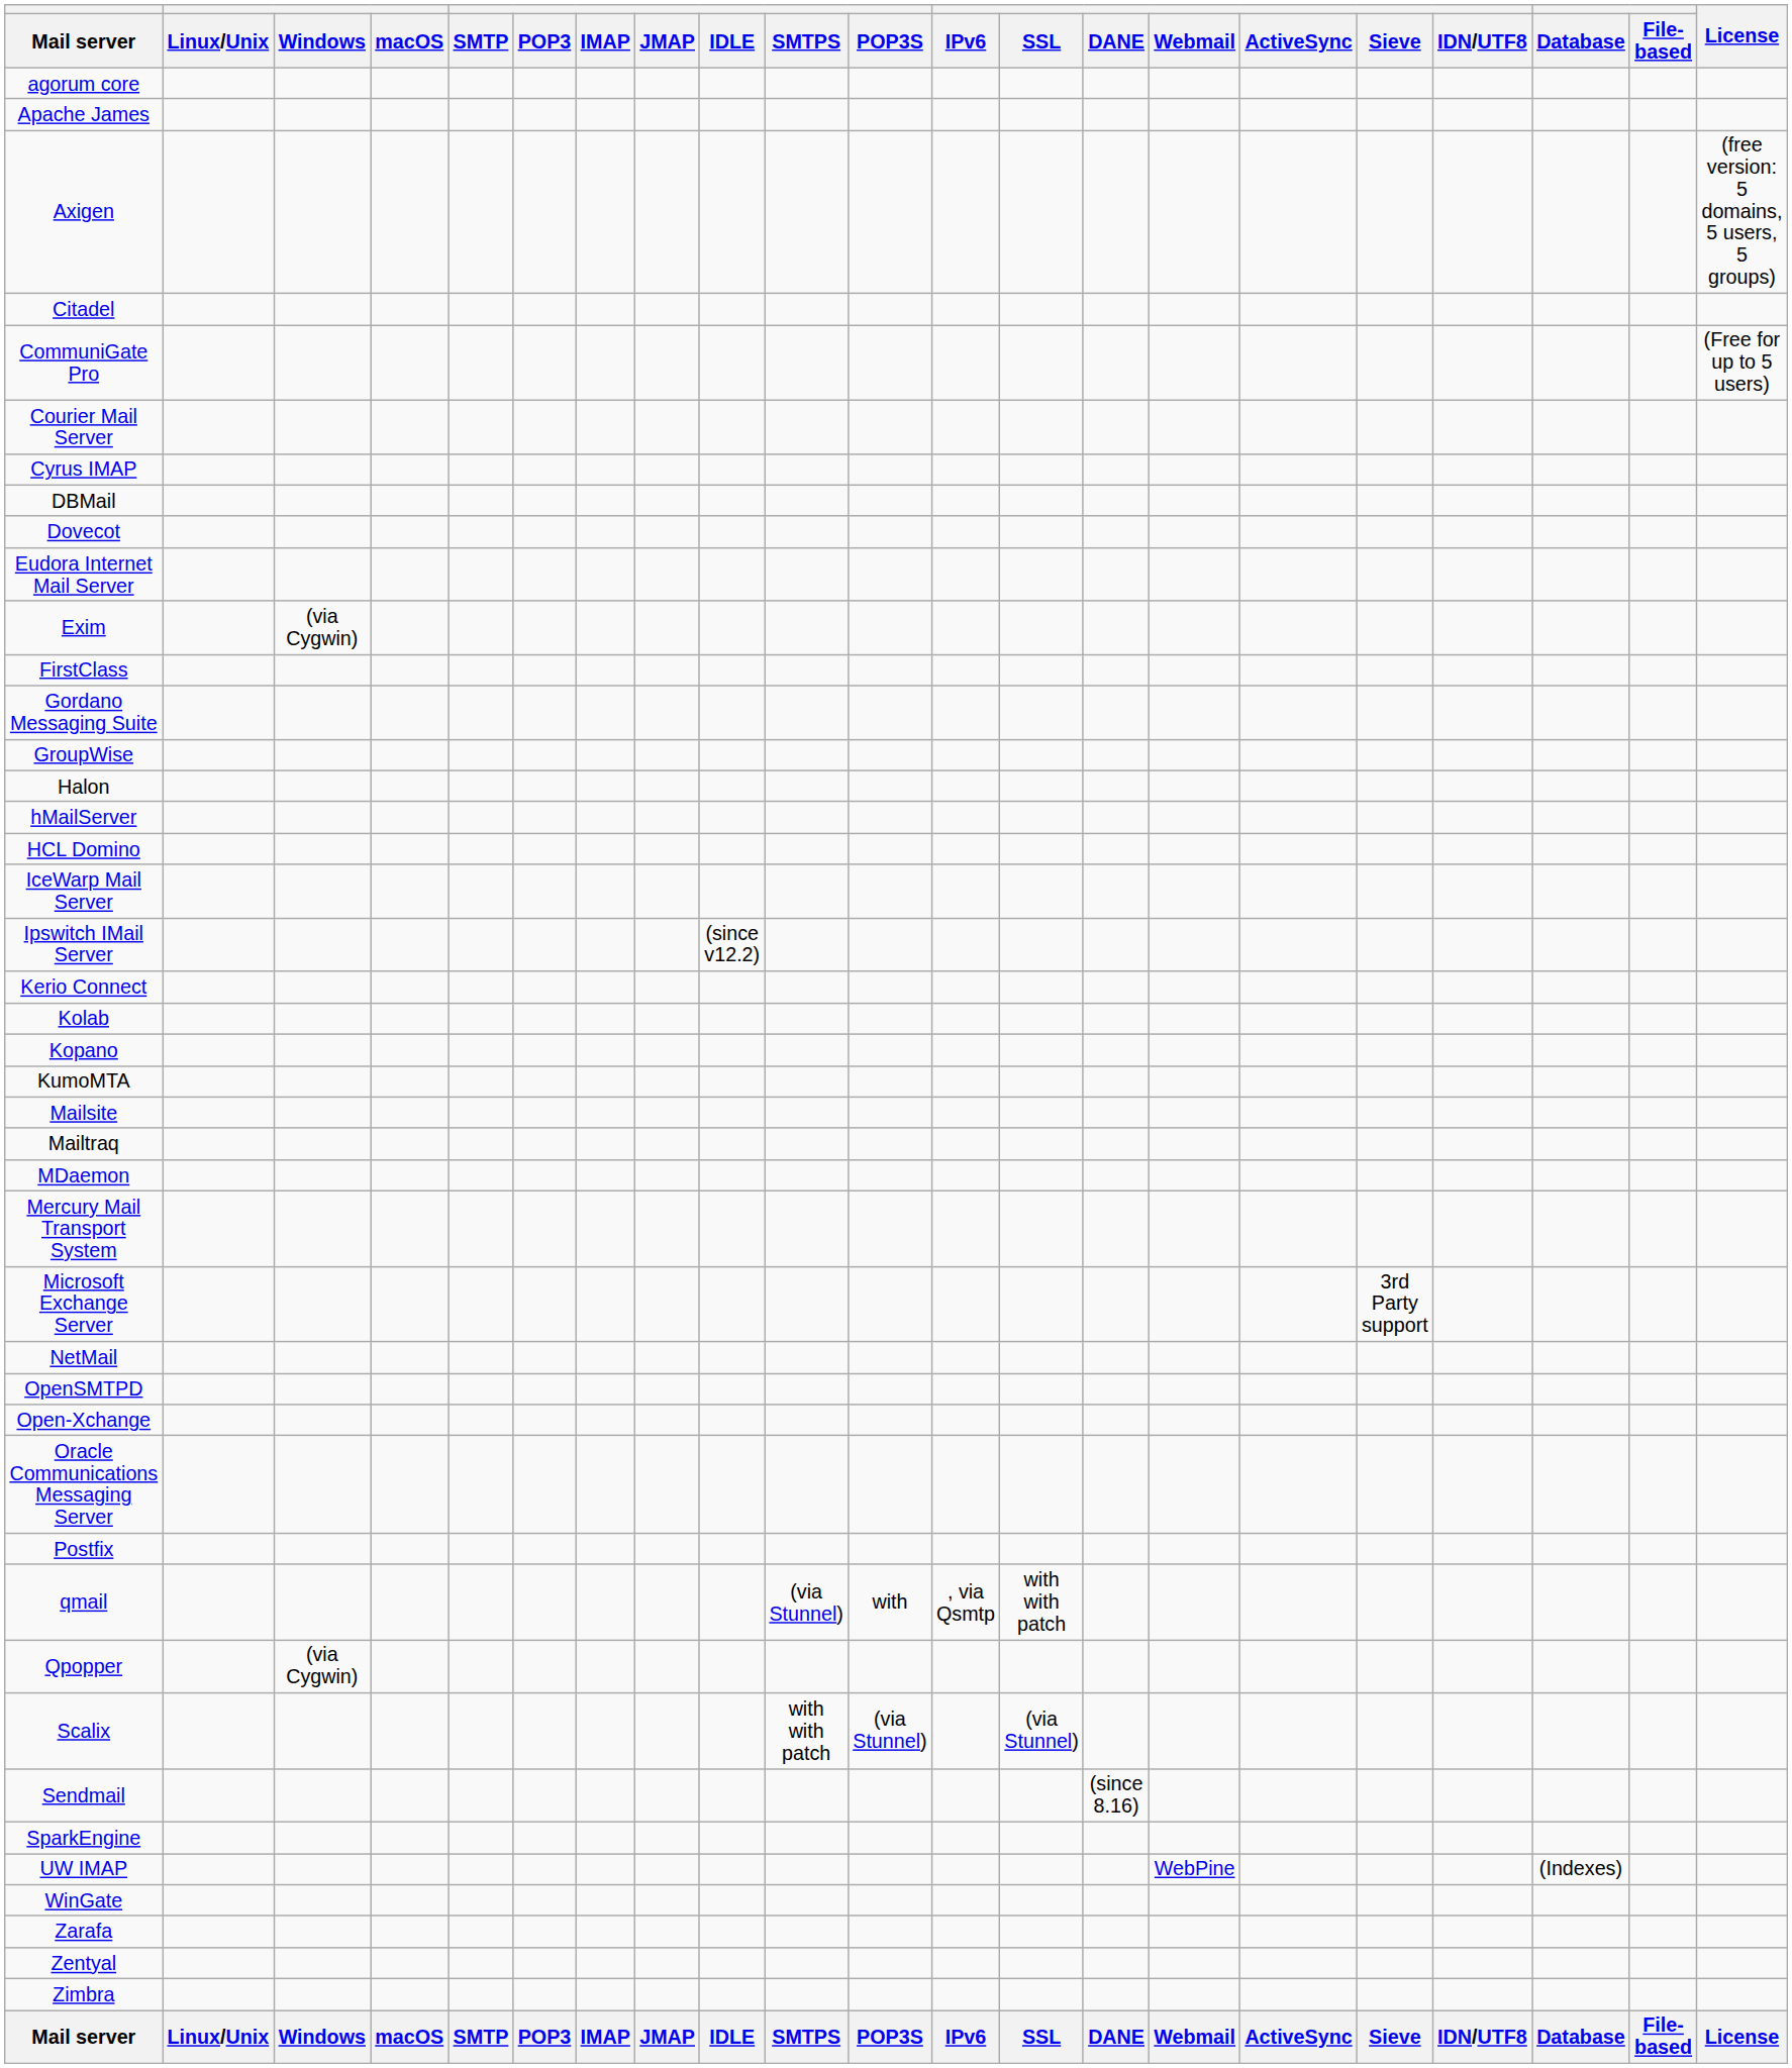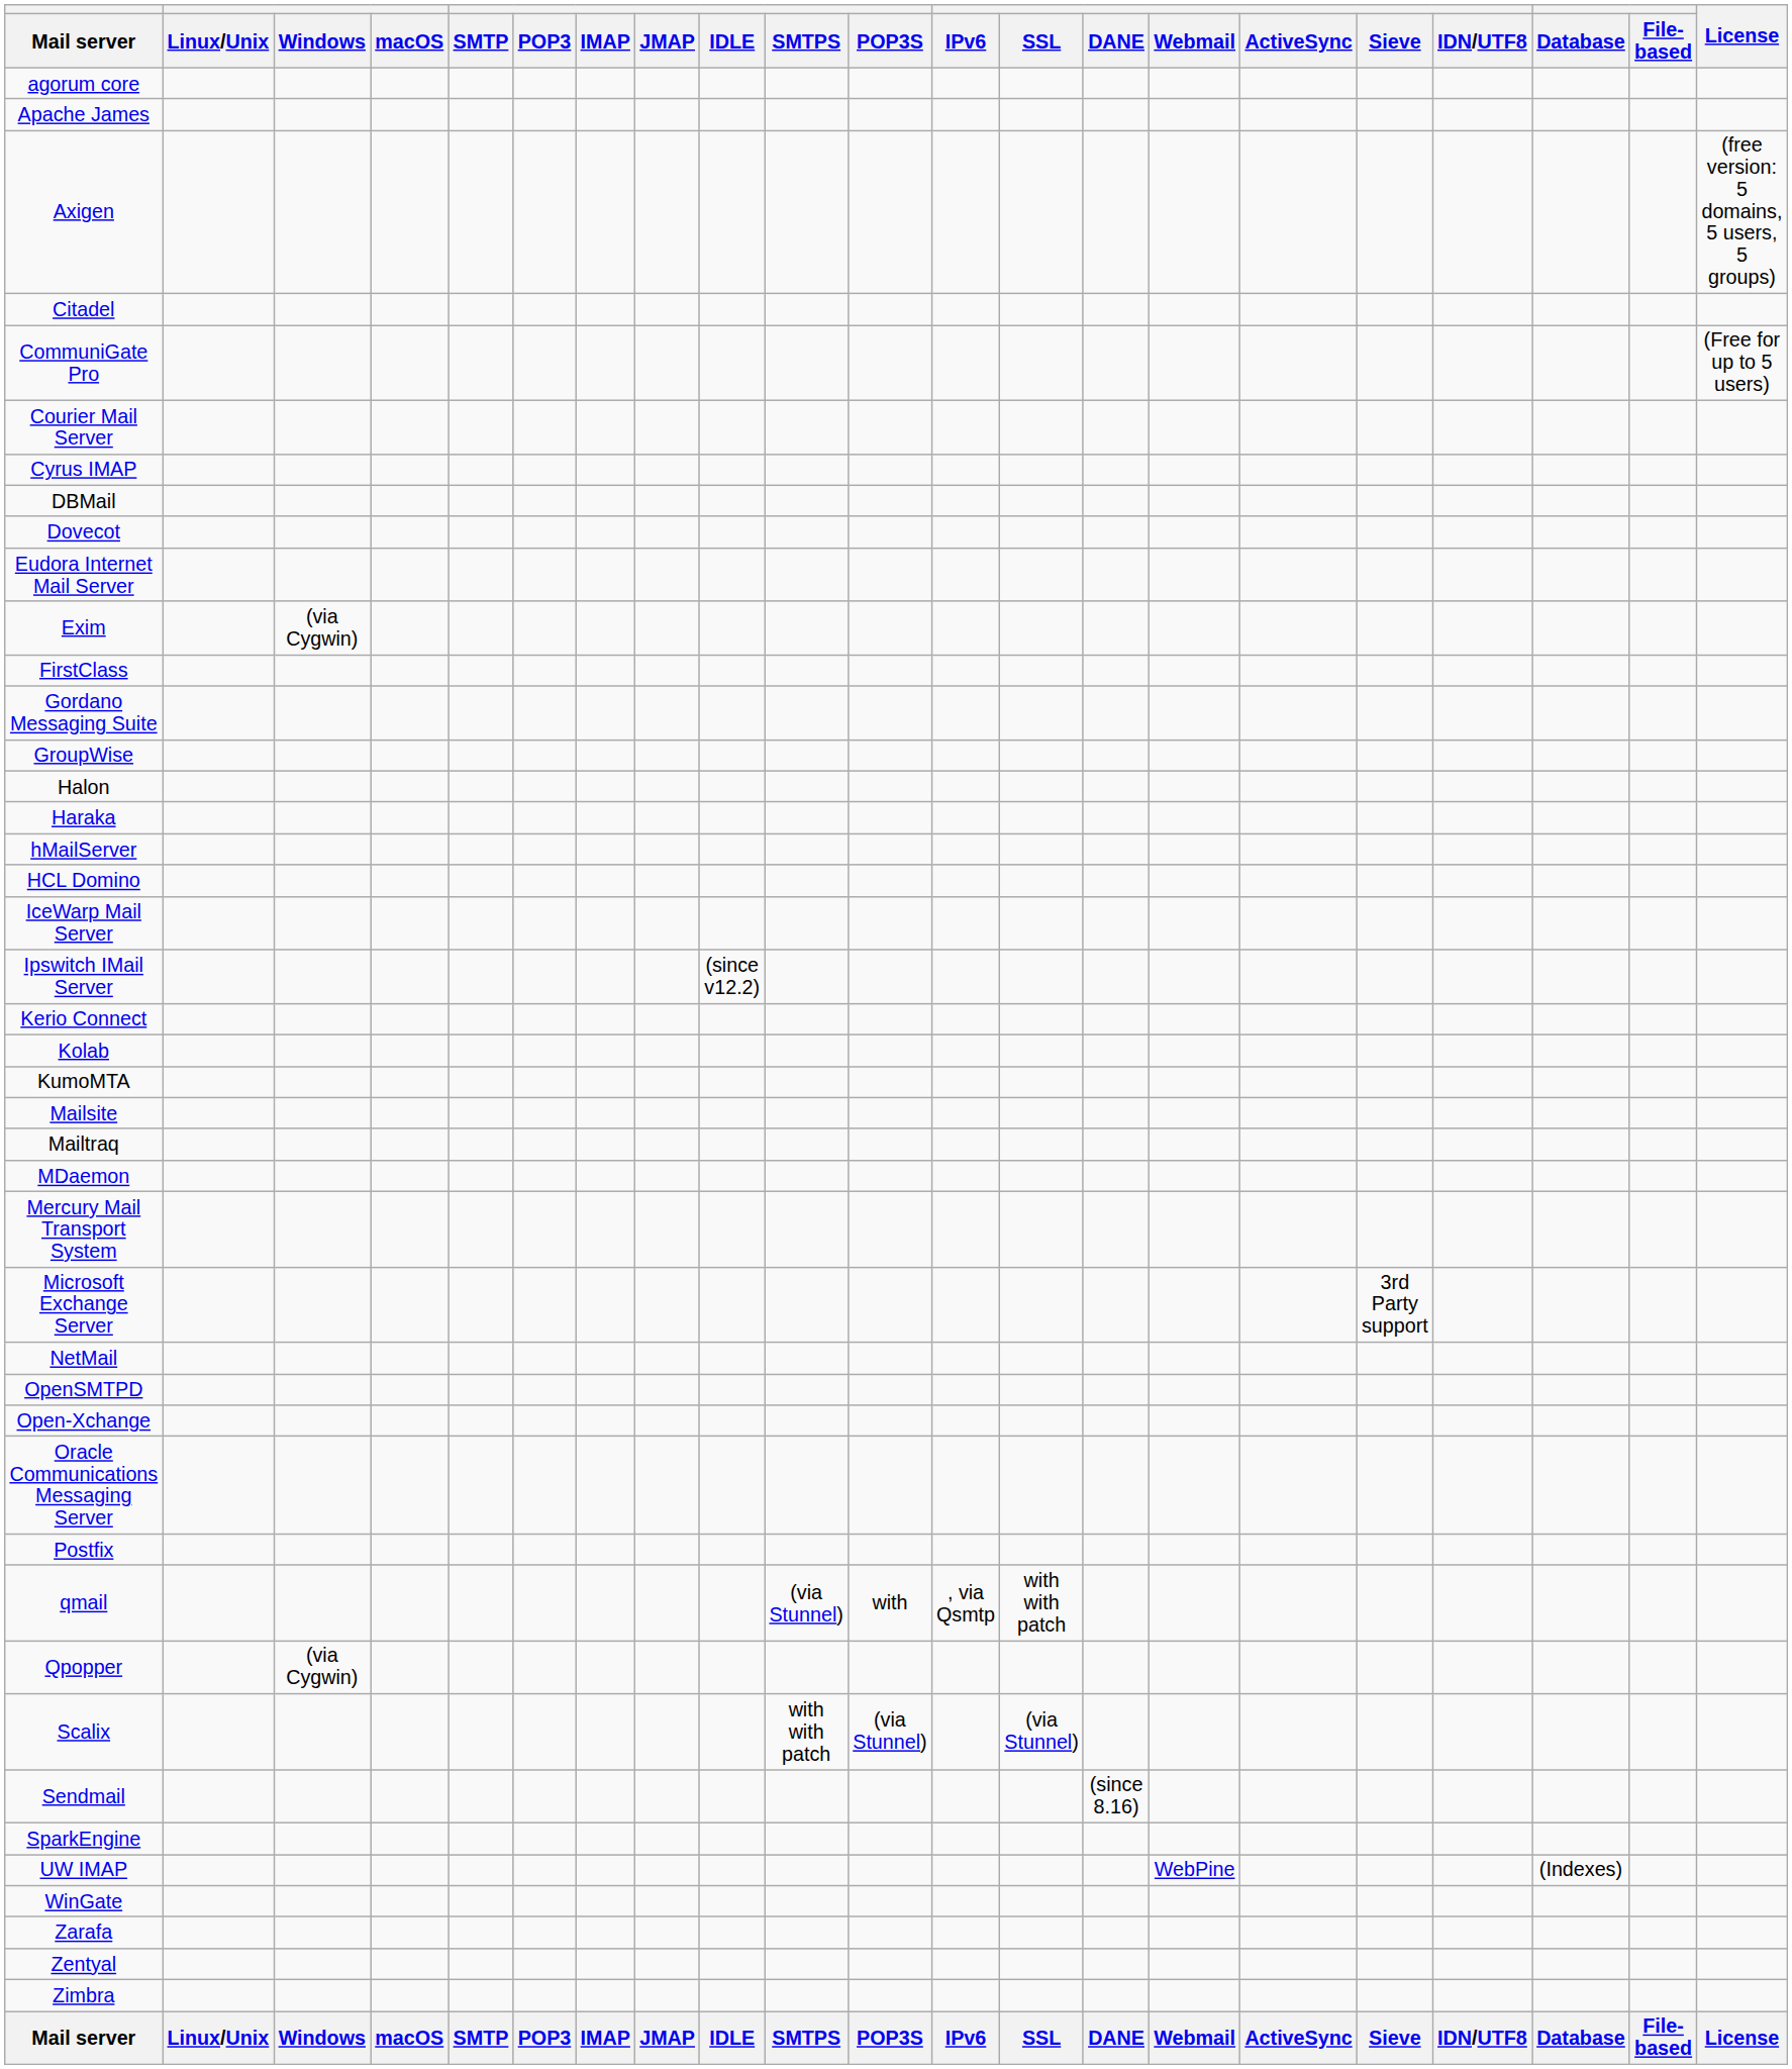+ row: Haraka
- row: Kopano
